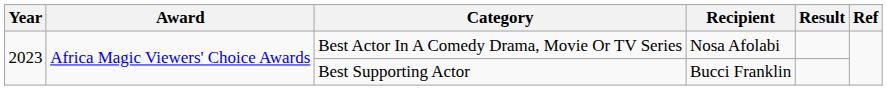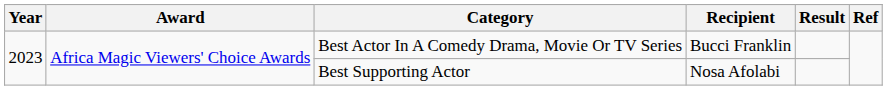Best Actor In A Comedy Drama, Movie Or TV Series | Recipient: Nosa Afolabi -> Bucci Franklin
Best Supporting Actor | Recipient: Bucci Franklin -> Nosa Afolabi
